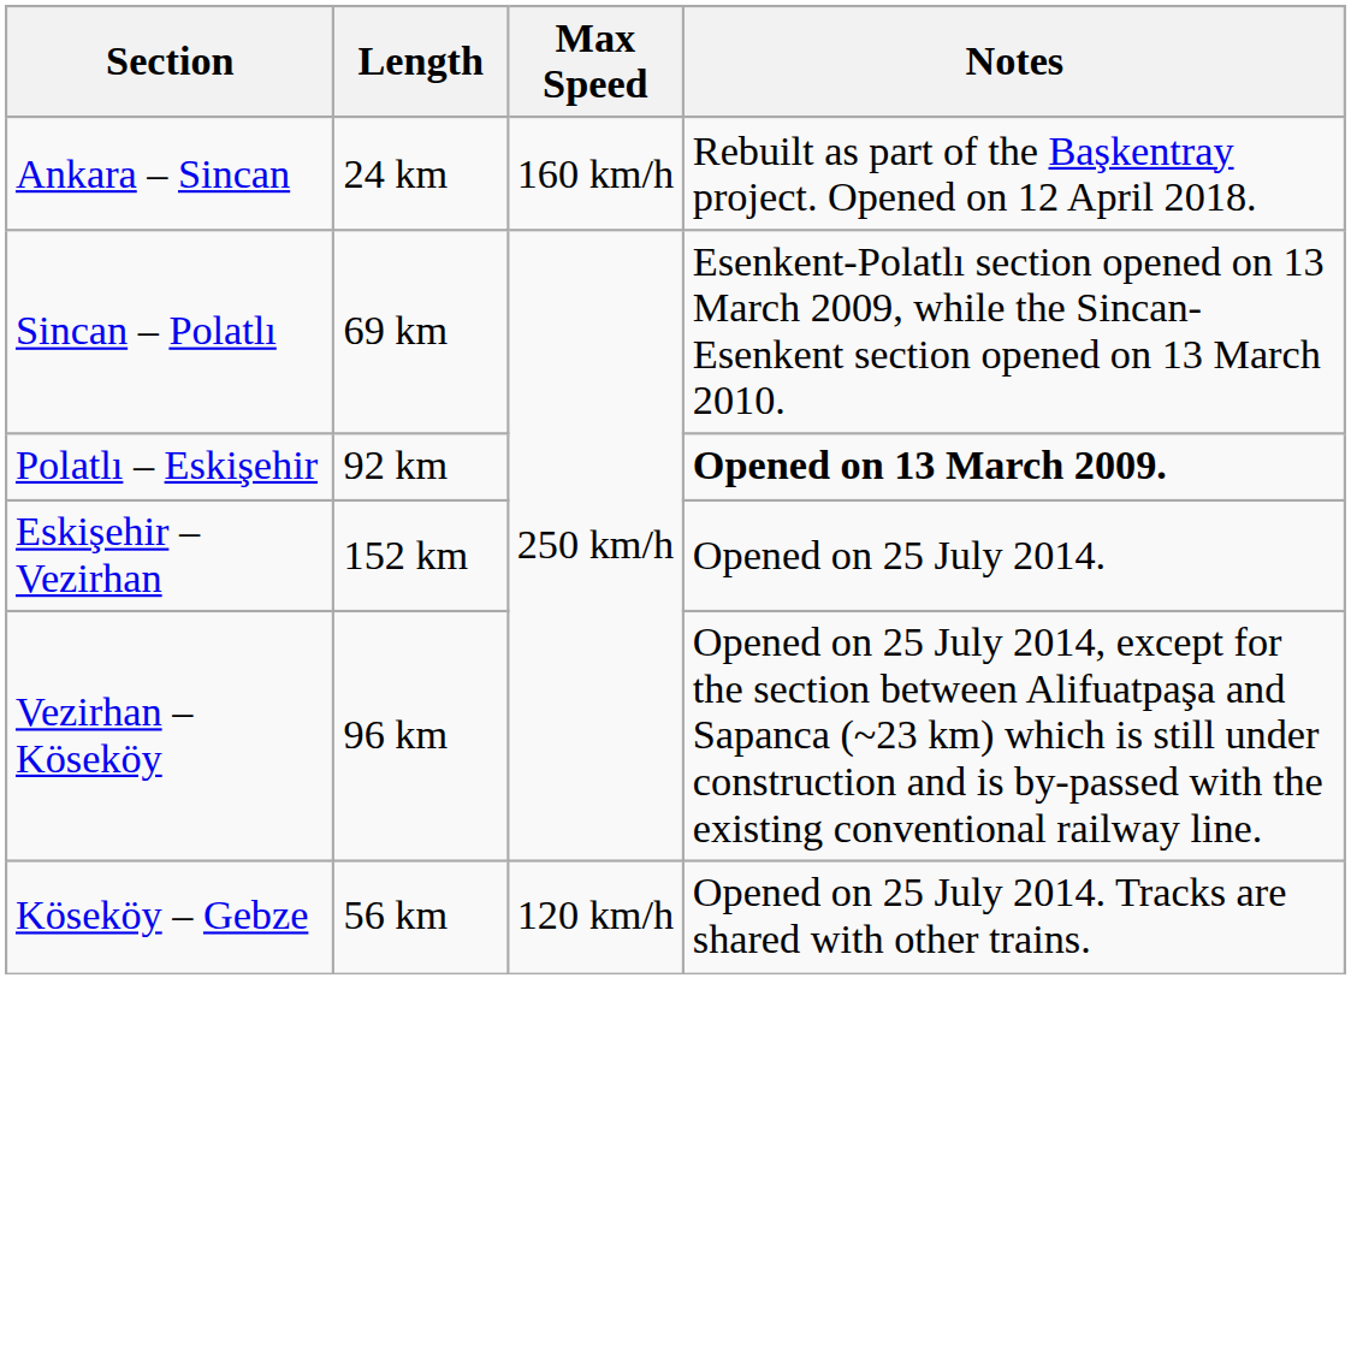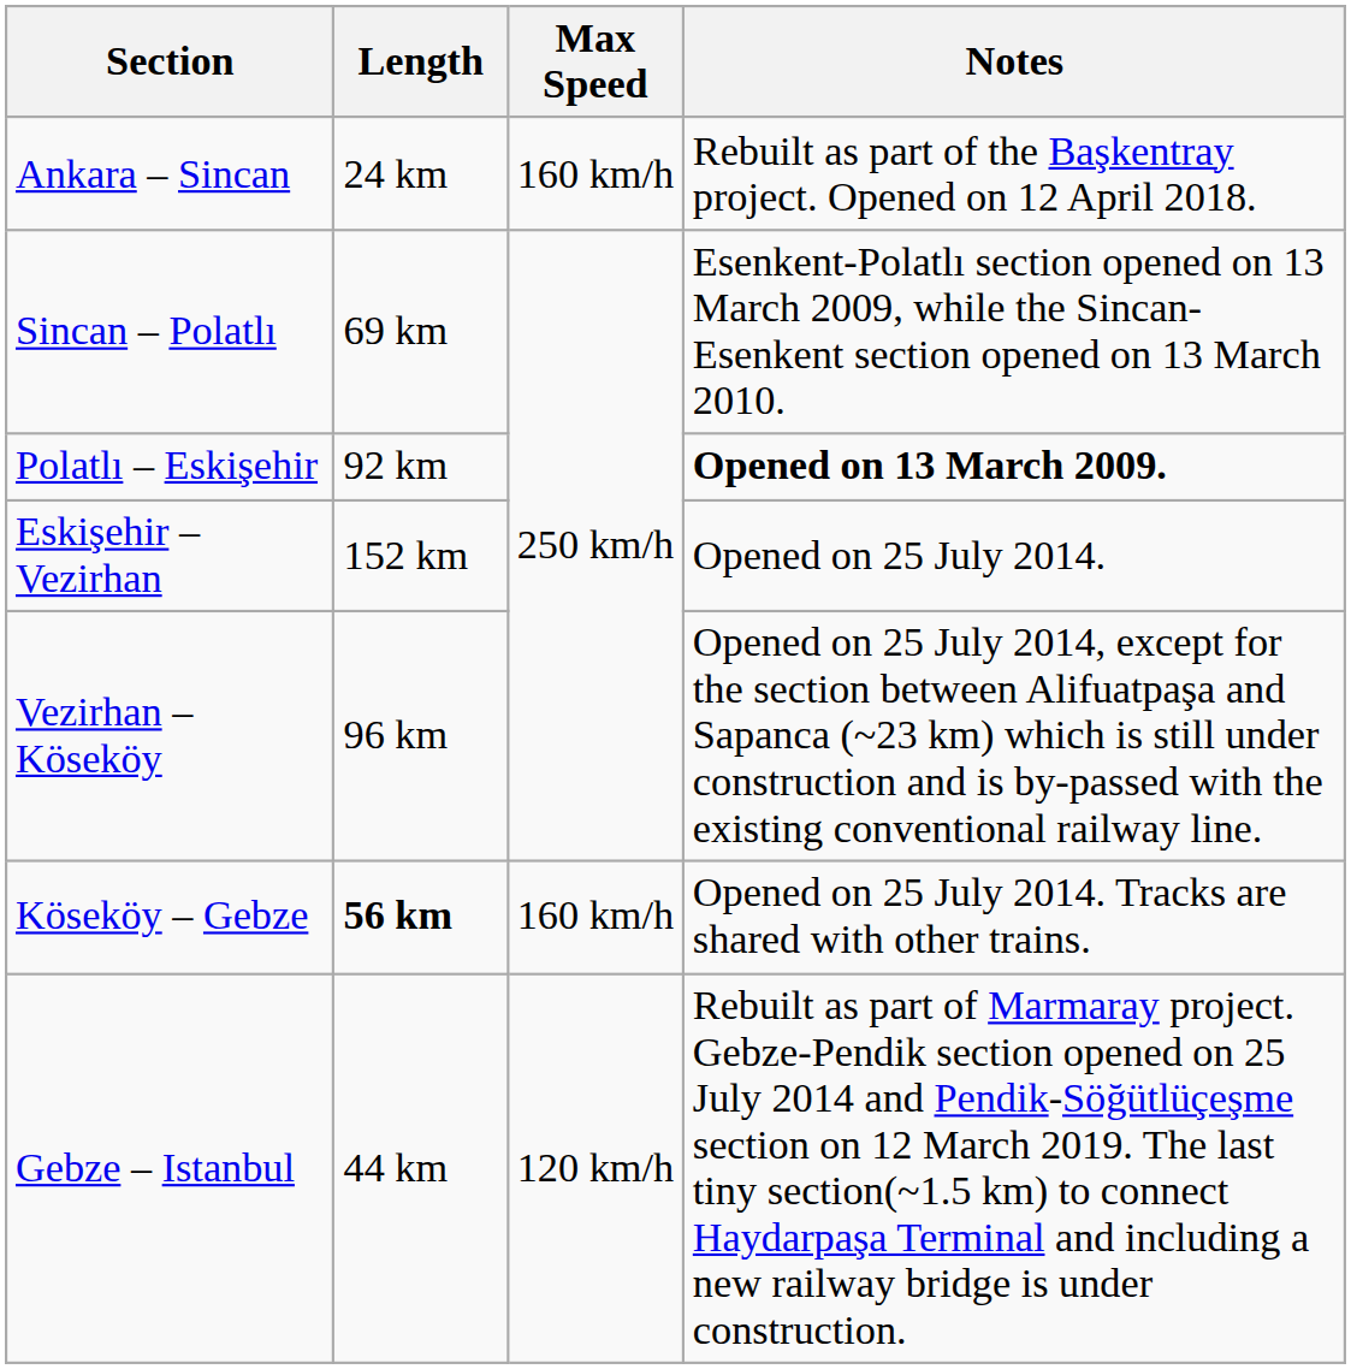Köseköy – Gebze | Length: normal -> bold
Köseköy – Gebze | Max Speed: 120 km/h -> 160 km/h
+ row: Gebze – Istanbul | 44 km | 120 km/h | Rebuilt as part of Marmaray project. Gebze-Pendik section opened on 25 July 2014 and Pendik-Söğütlüçeşme section on 12 March 2019. The last tiny section(~1.5 km) to connect Haydarpaşa Terminal and including a new railway bridge is under construction.
